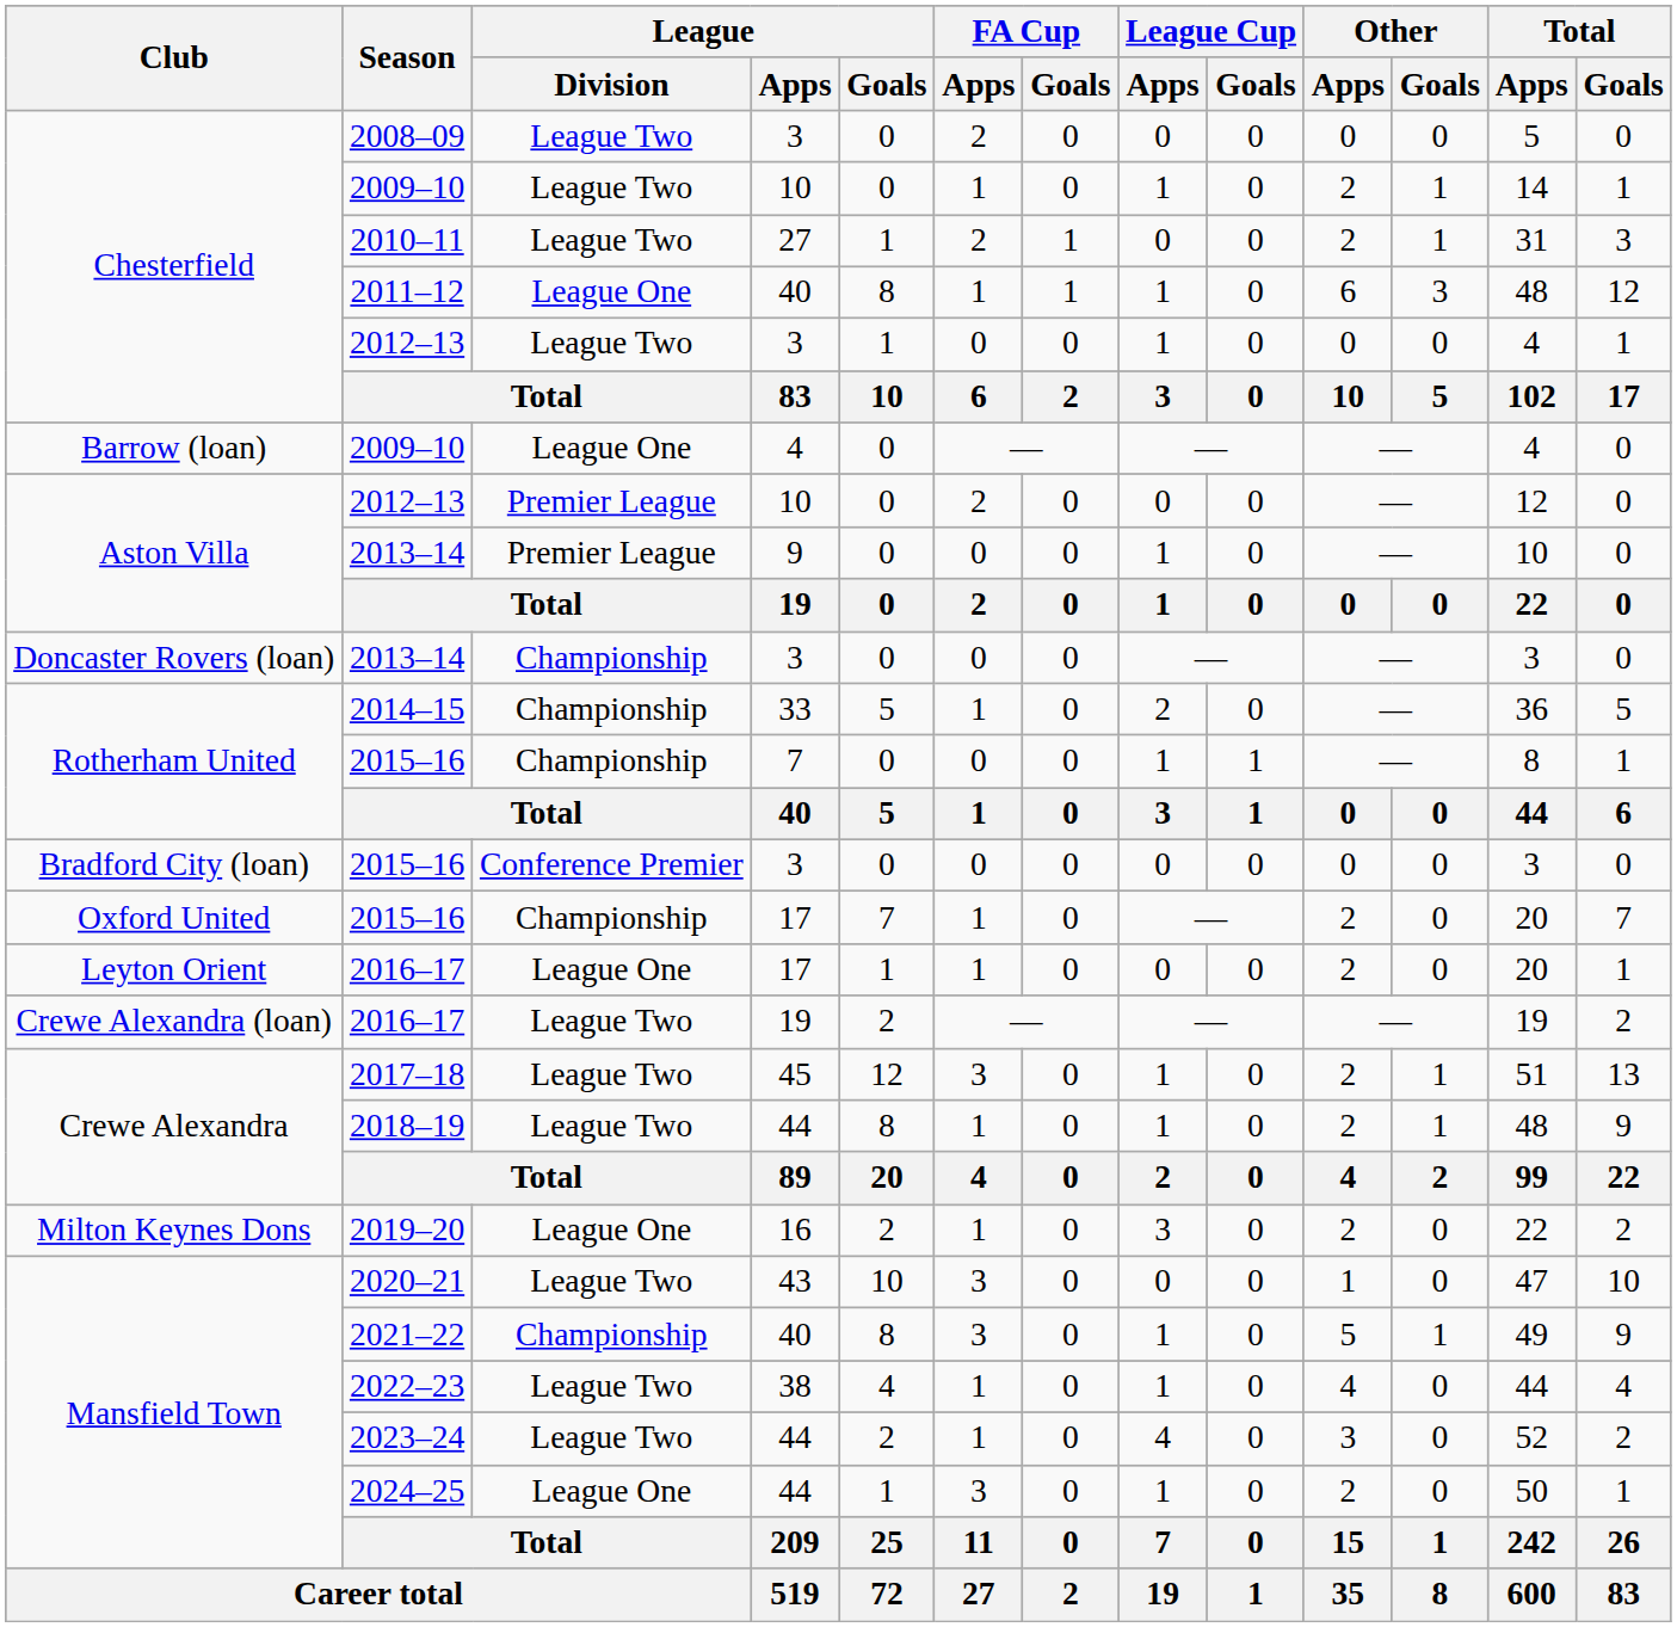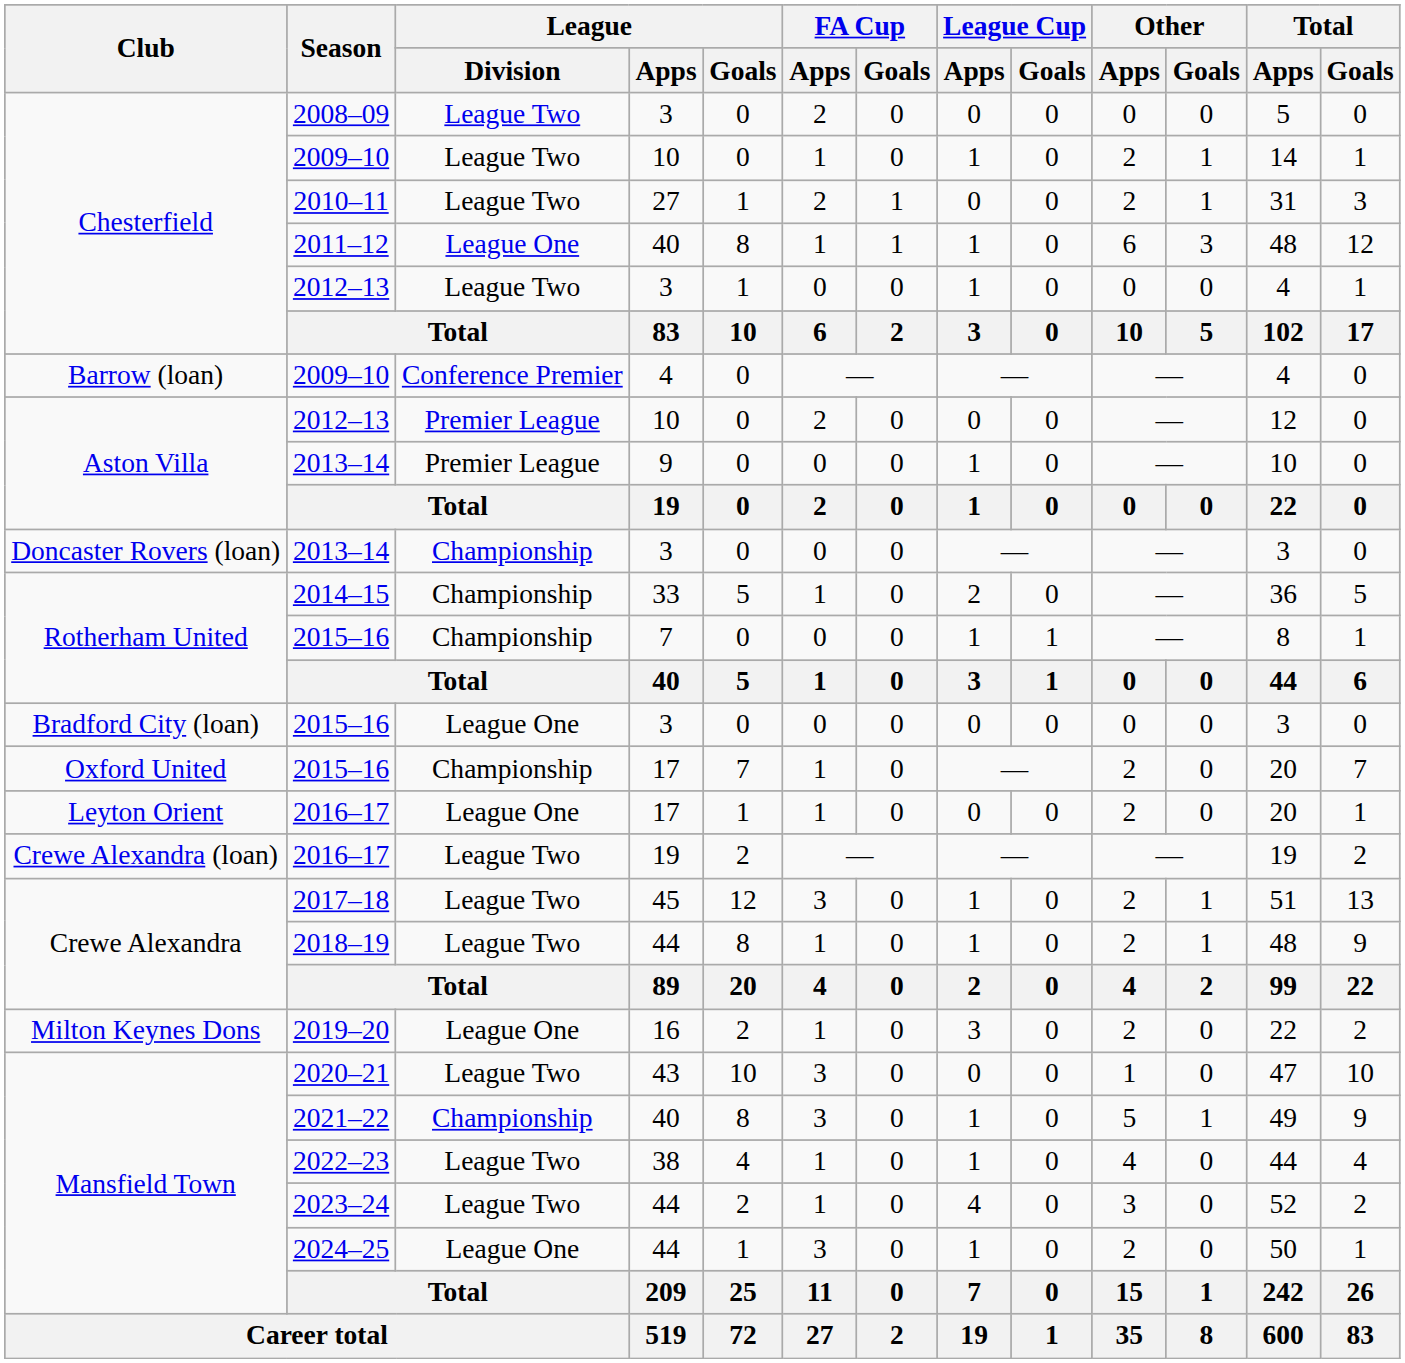2009–10 / 4 | League / Division: League One -> Conference Premier
2015–16 / 3 | League / Division: Conference Premier -> League One
